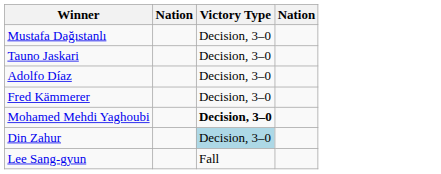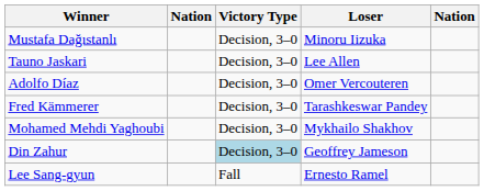+ column: Loser | Minoru Iizuka | Lee Allen | Omer Vercouteren | Tarashkeswar Pandey | Mykhailo Shakhov | Geoffrey Jameson | Ernesto Ramel
Mohamed Mehdi Yaghoubi | Victory Type: bold -> normal
